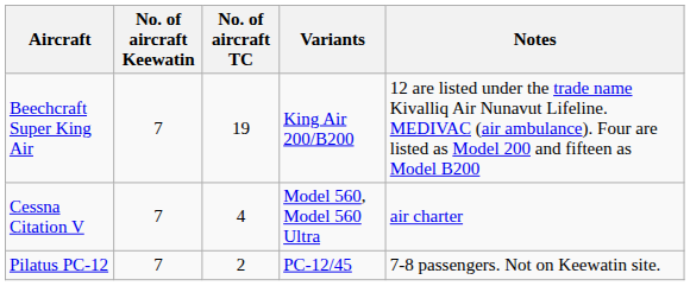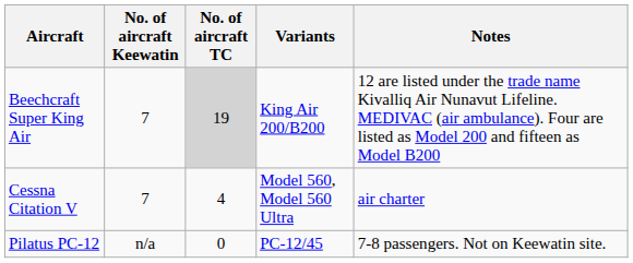Beechcraft Super King Air | No. of aircraft TC: no background -> lightgrey background
Pilatus PC-12 | No. of aircraft Keewatin: 7 -> n/a
Pilatus PC-12 | No. of aircraft TC: 2 -> 0
